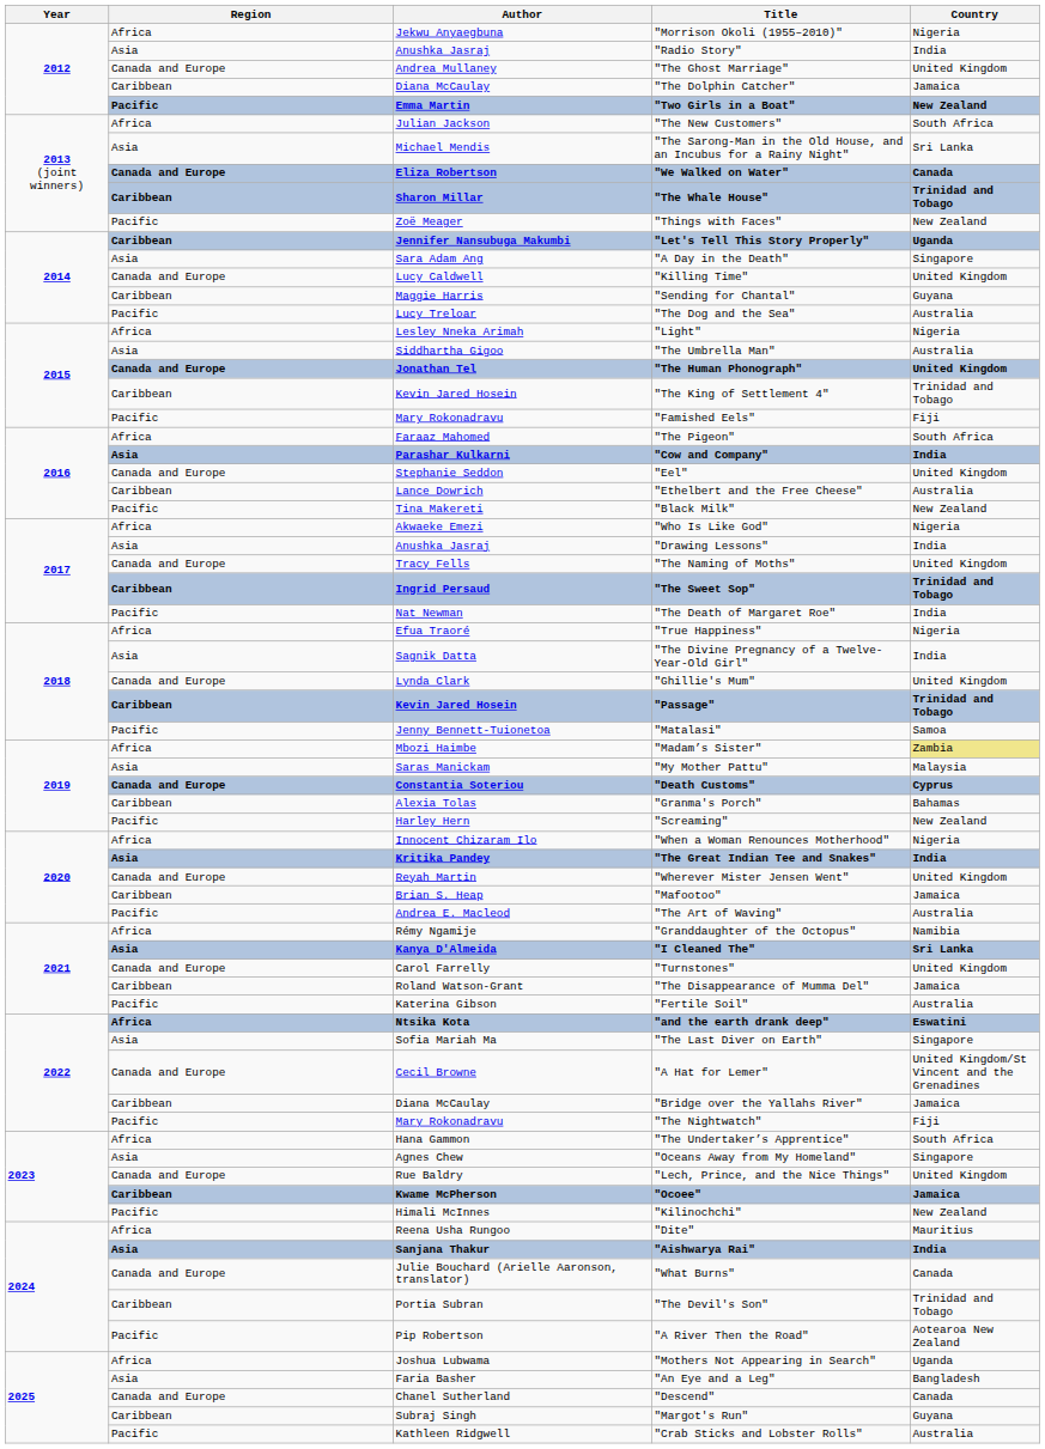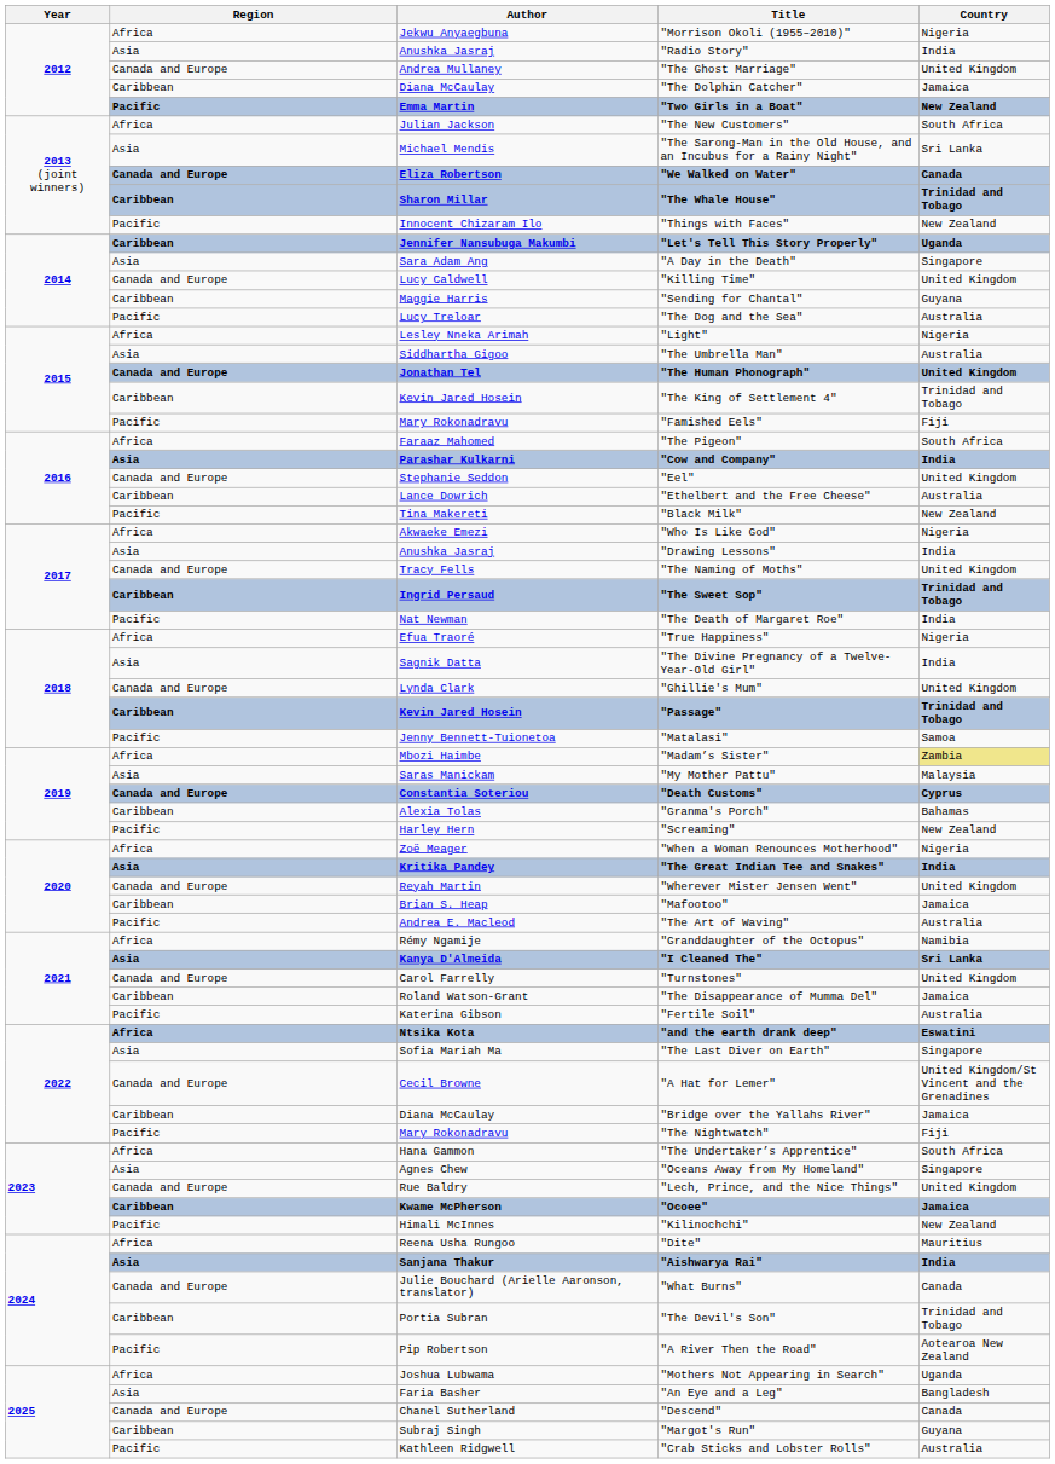"Things with Faces" | Author: Zoë Meager -> Innocent Chizaram Ilo
"When a Woman Renounces Motherhood" | Author: Innocent Chizaram Ilo -> Zoë Meager
